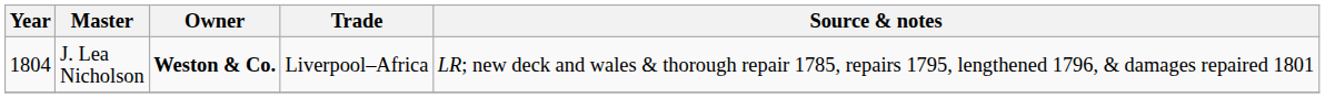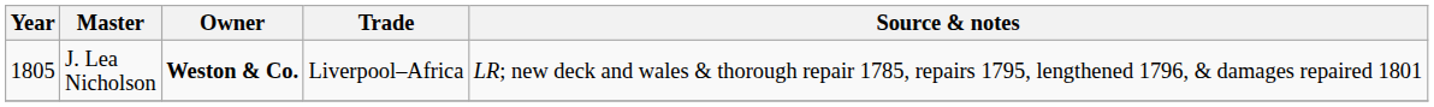J. Lea Nicholson | Year: 1804 -> 1805
